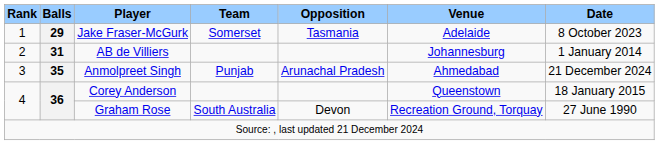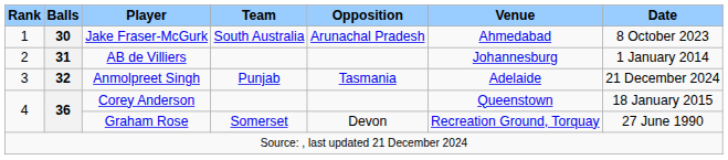Jake Fraser-McGurk | Balls: 29 -> 30
Jake Fraser-McGurk | Team: Somerset -> South Australia
Jake Fraser-McGurk | Opposition: Tasmania -> Arunachal Pradesh
Jake Fraser-McGurk | Venue: Adelaide -> Ahmedabad
Anmolpreet Singh | Balls: 35 -> 32
Anmolpreet Singh | Opposition: Arunachal Pradesh -> Tasmania
Anmolpreet Singh | Venue: Ahmedabad -> Adelaide
Graham Rose | Team: South Australia -> Somerset
